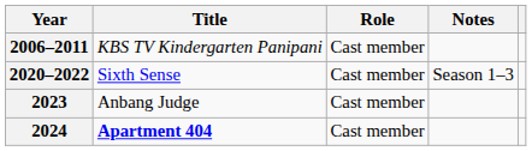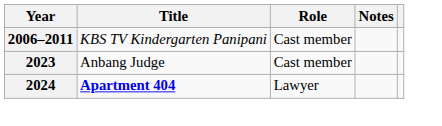- row: 2020–2022 | Sixth Sense | Cast member | Season 1–3
2024 | Role: Cast member -> Lawyer
